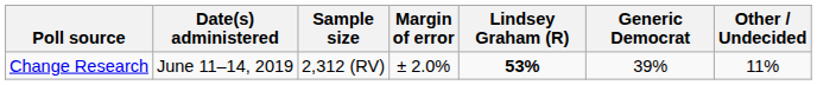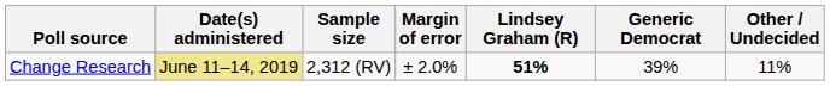Change Research | Date(s) administered: no background -> khaki background
Change Research | Lindsey Graham (R): 53% -> 51%
